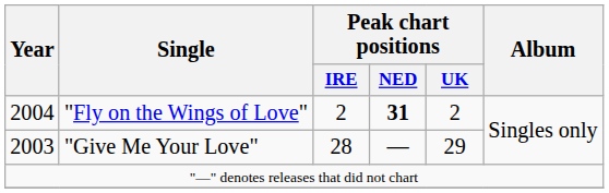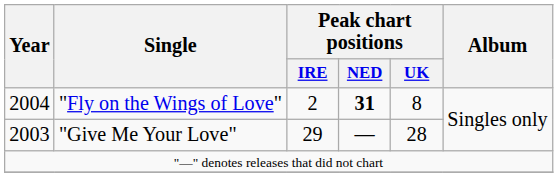"Fly on the Wings of Love" | Peak chart positions / UK: 2 -> 8
"Give Me Your Love" | Peak chart positions / IRE: 28 -> 29
"Give Me Your Love" | Peak chart positions / UK: 29 -> 28
